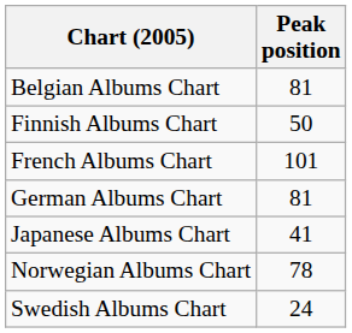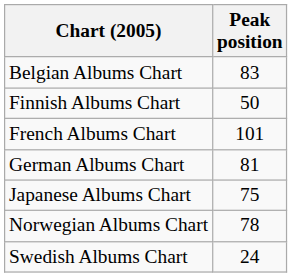Belgian Albums Chart | Peak position: 81 -> 83
Japanese Albums Chart | Peak position: 41 -> 75
